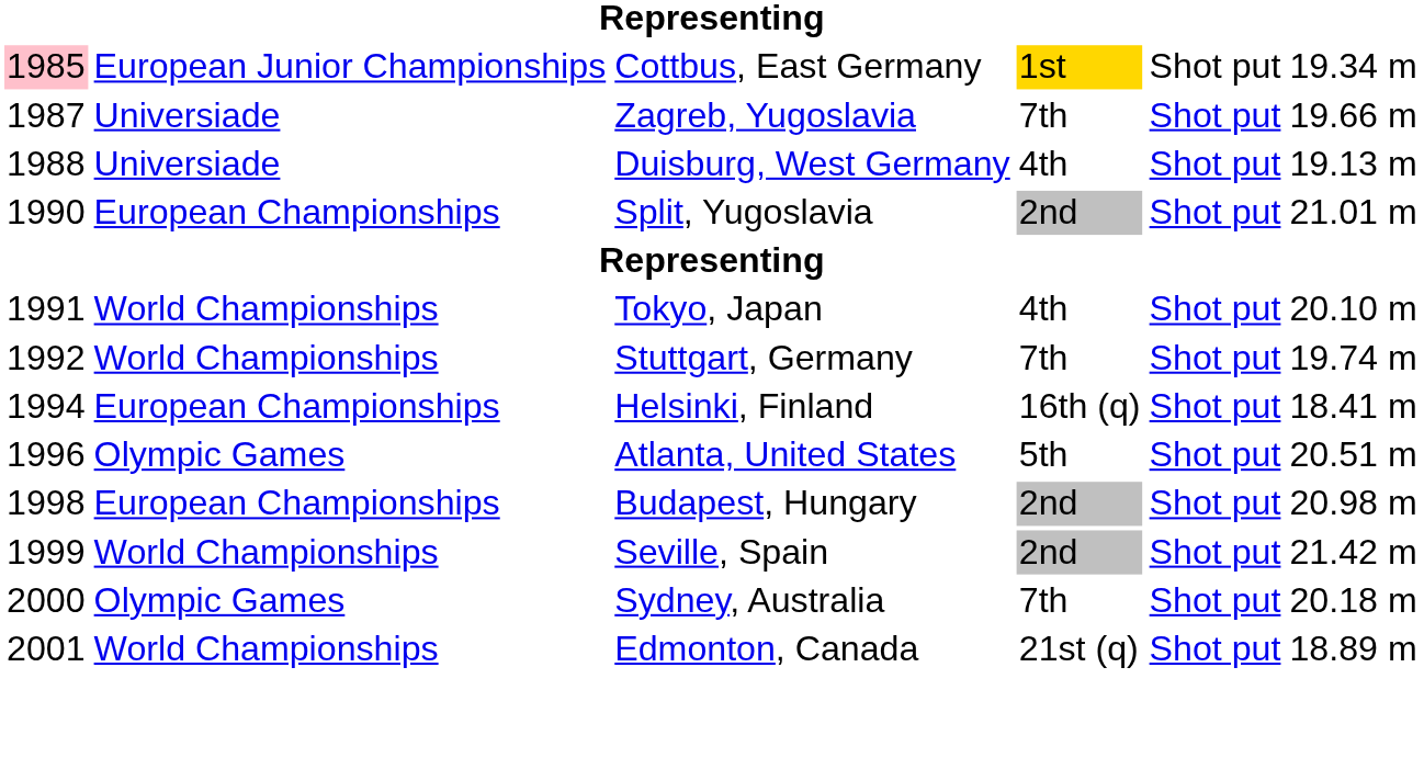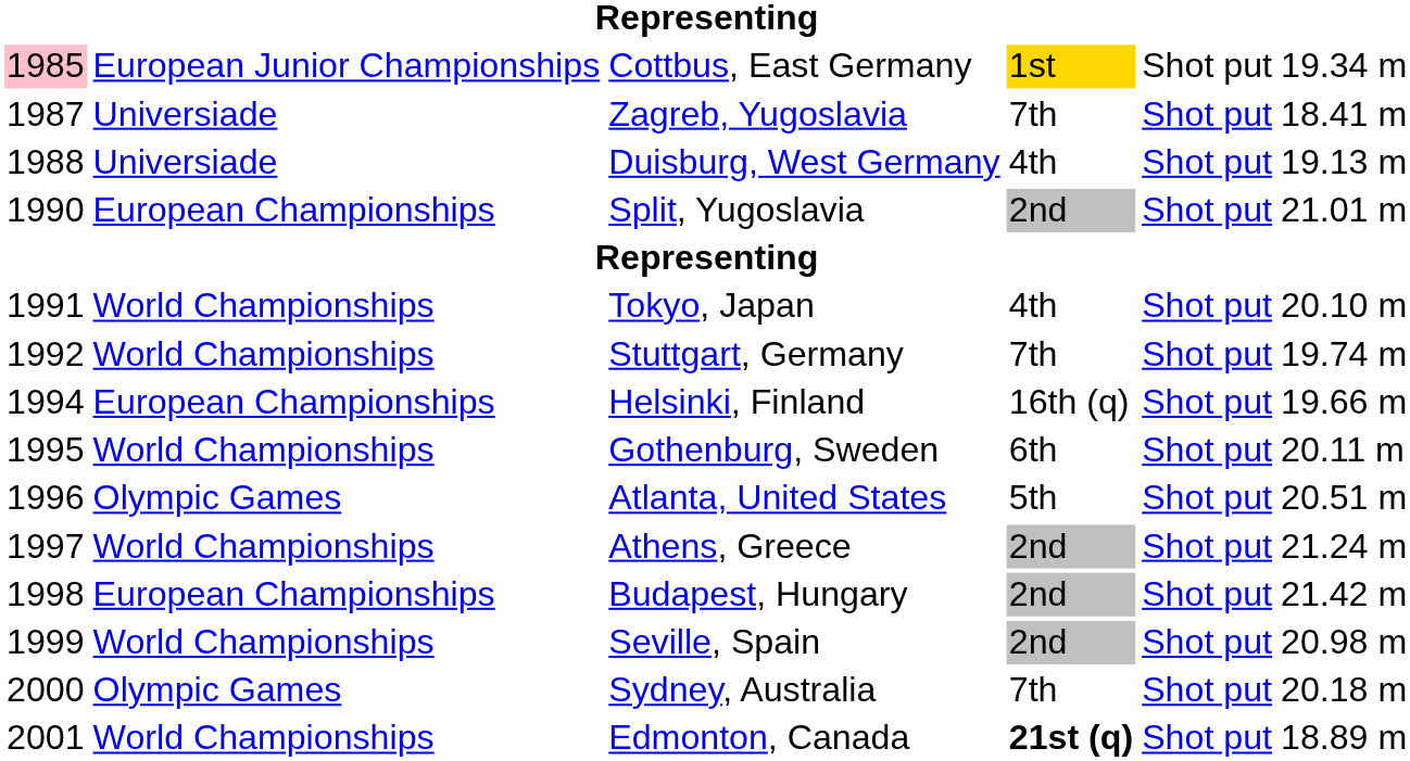Zagreb, Yugoslavia | column 6: 19.66 m -> 18.41 m
Helsinki, Finland | column 6: 18.41 m -> 19.66 m
+ row: 1995 | World Championships | Gothenburg, Sweden | 6th | Shot put | 20.11 m
+ row: 1997 | World Championships | Athens, Greece | 2nd | Shot put | 21.24 m
Budapest, Hungary | column 6: 20.98 m -> 21.42 m
Seville, Spain | column 6: 21.42 m -> 20.98 m
Edmonton, Canada | column 4: normal -> bold
